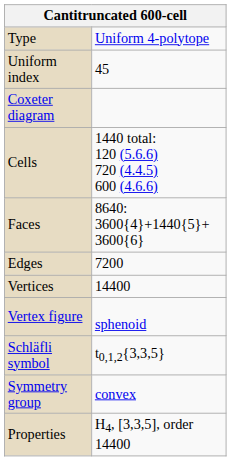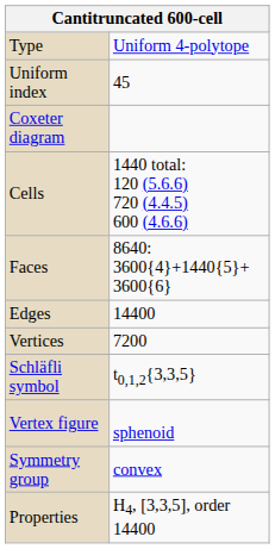Edges | column 2: 7200 -> 14400
Vertices | column 2: 14400 -> 7200
rows swapped: Vertex figure <-> Schläfli symbol
